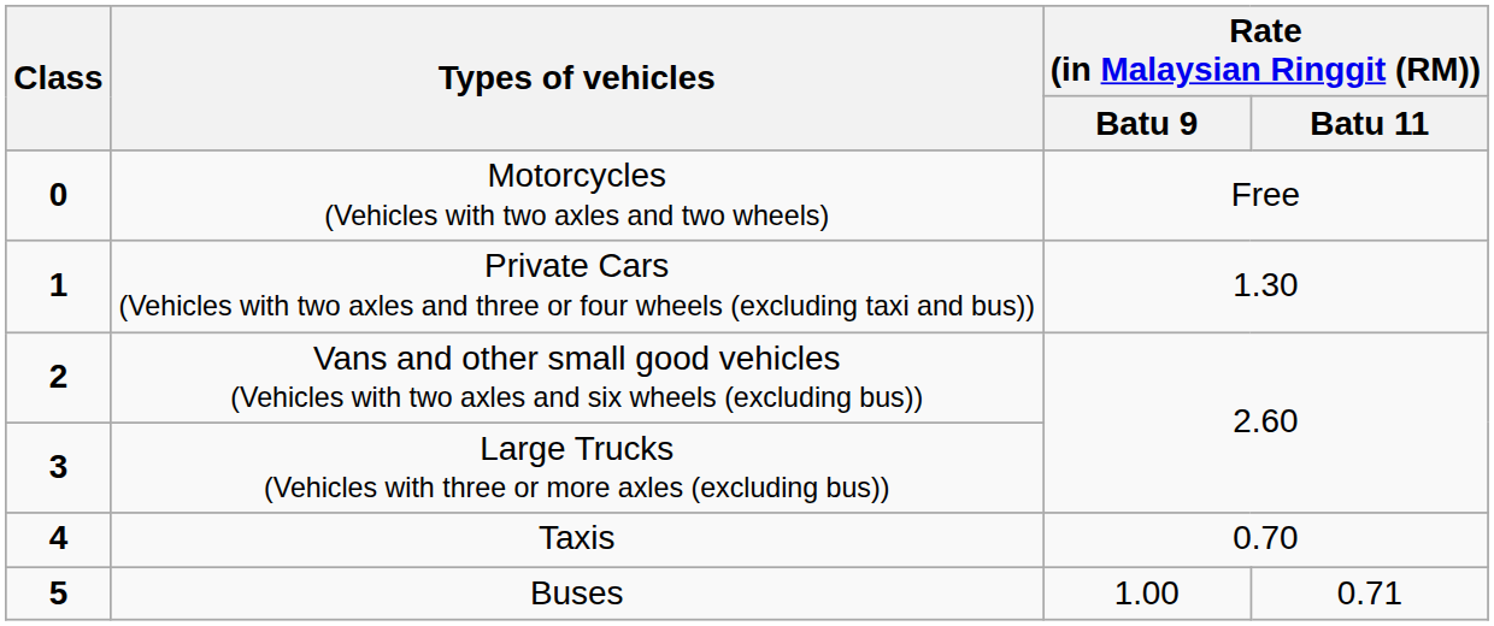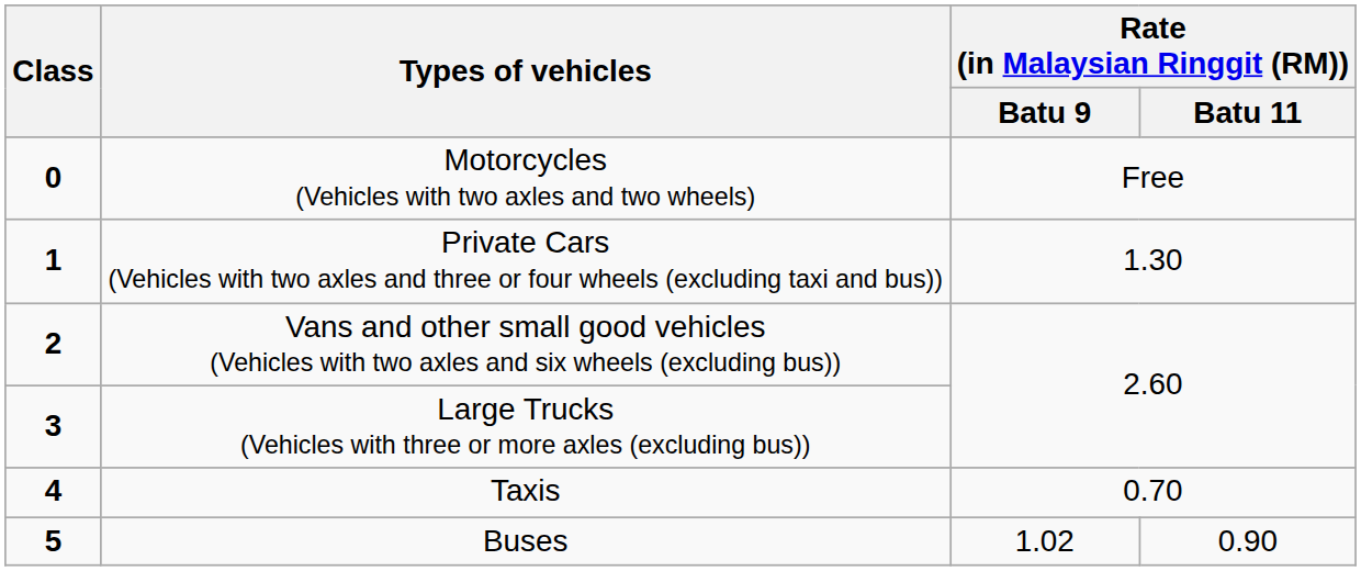Buses | Rate (in Malaysian Ringgit (RM)) / Batu 9: 1.00 -> 1.02
Buses | Rate (in Malaysian Ringgit (RM)) / Batu 11: 0.71 -> 0.90
